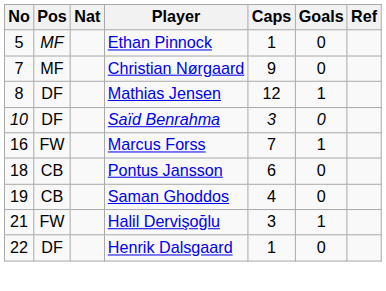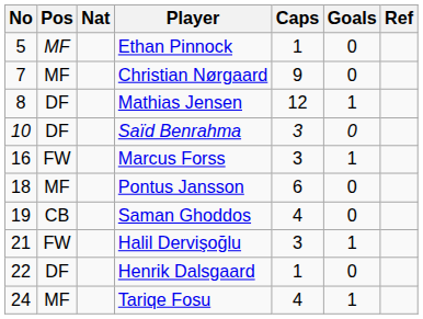Marcus Forss | Caps: 7 -> 3
Pontus Jansson | Pos: CB -> MF
+ row: 24 | MF | Tariqe Fosu | 4 | 1
